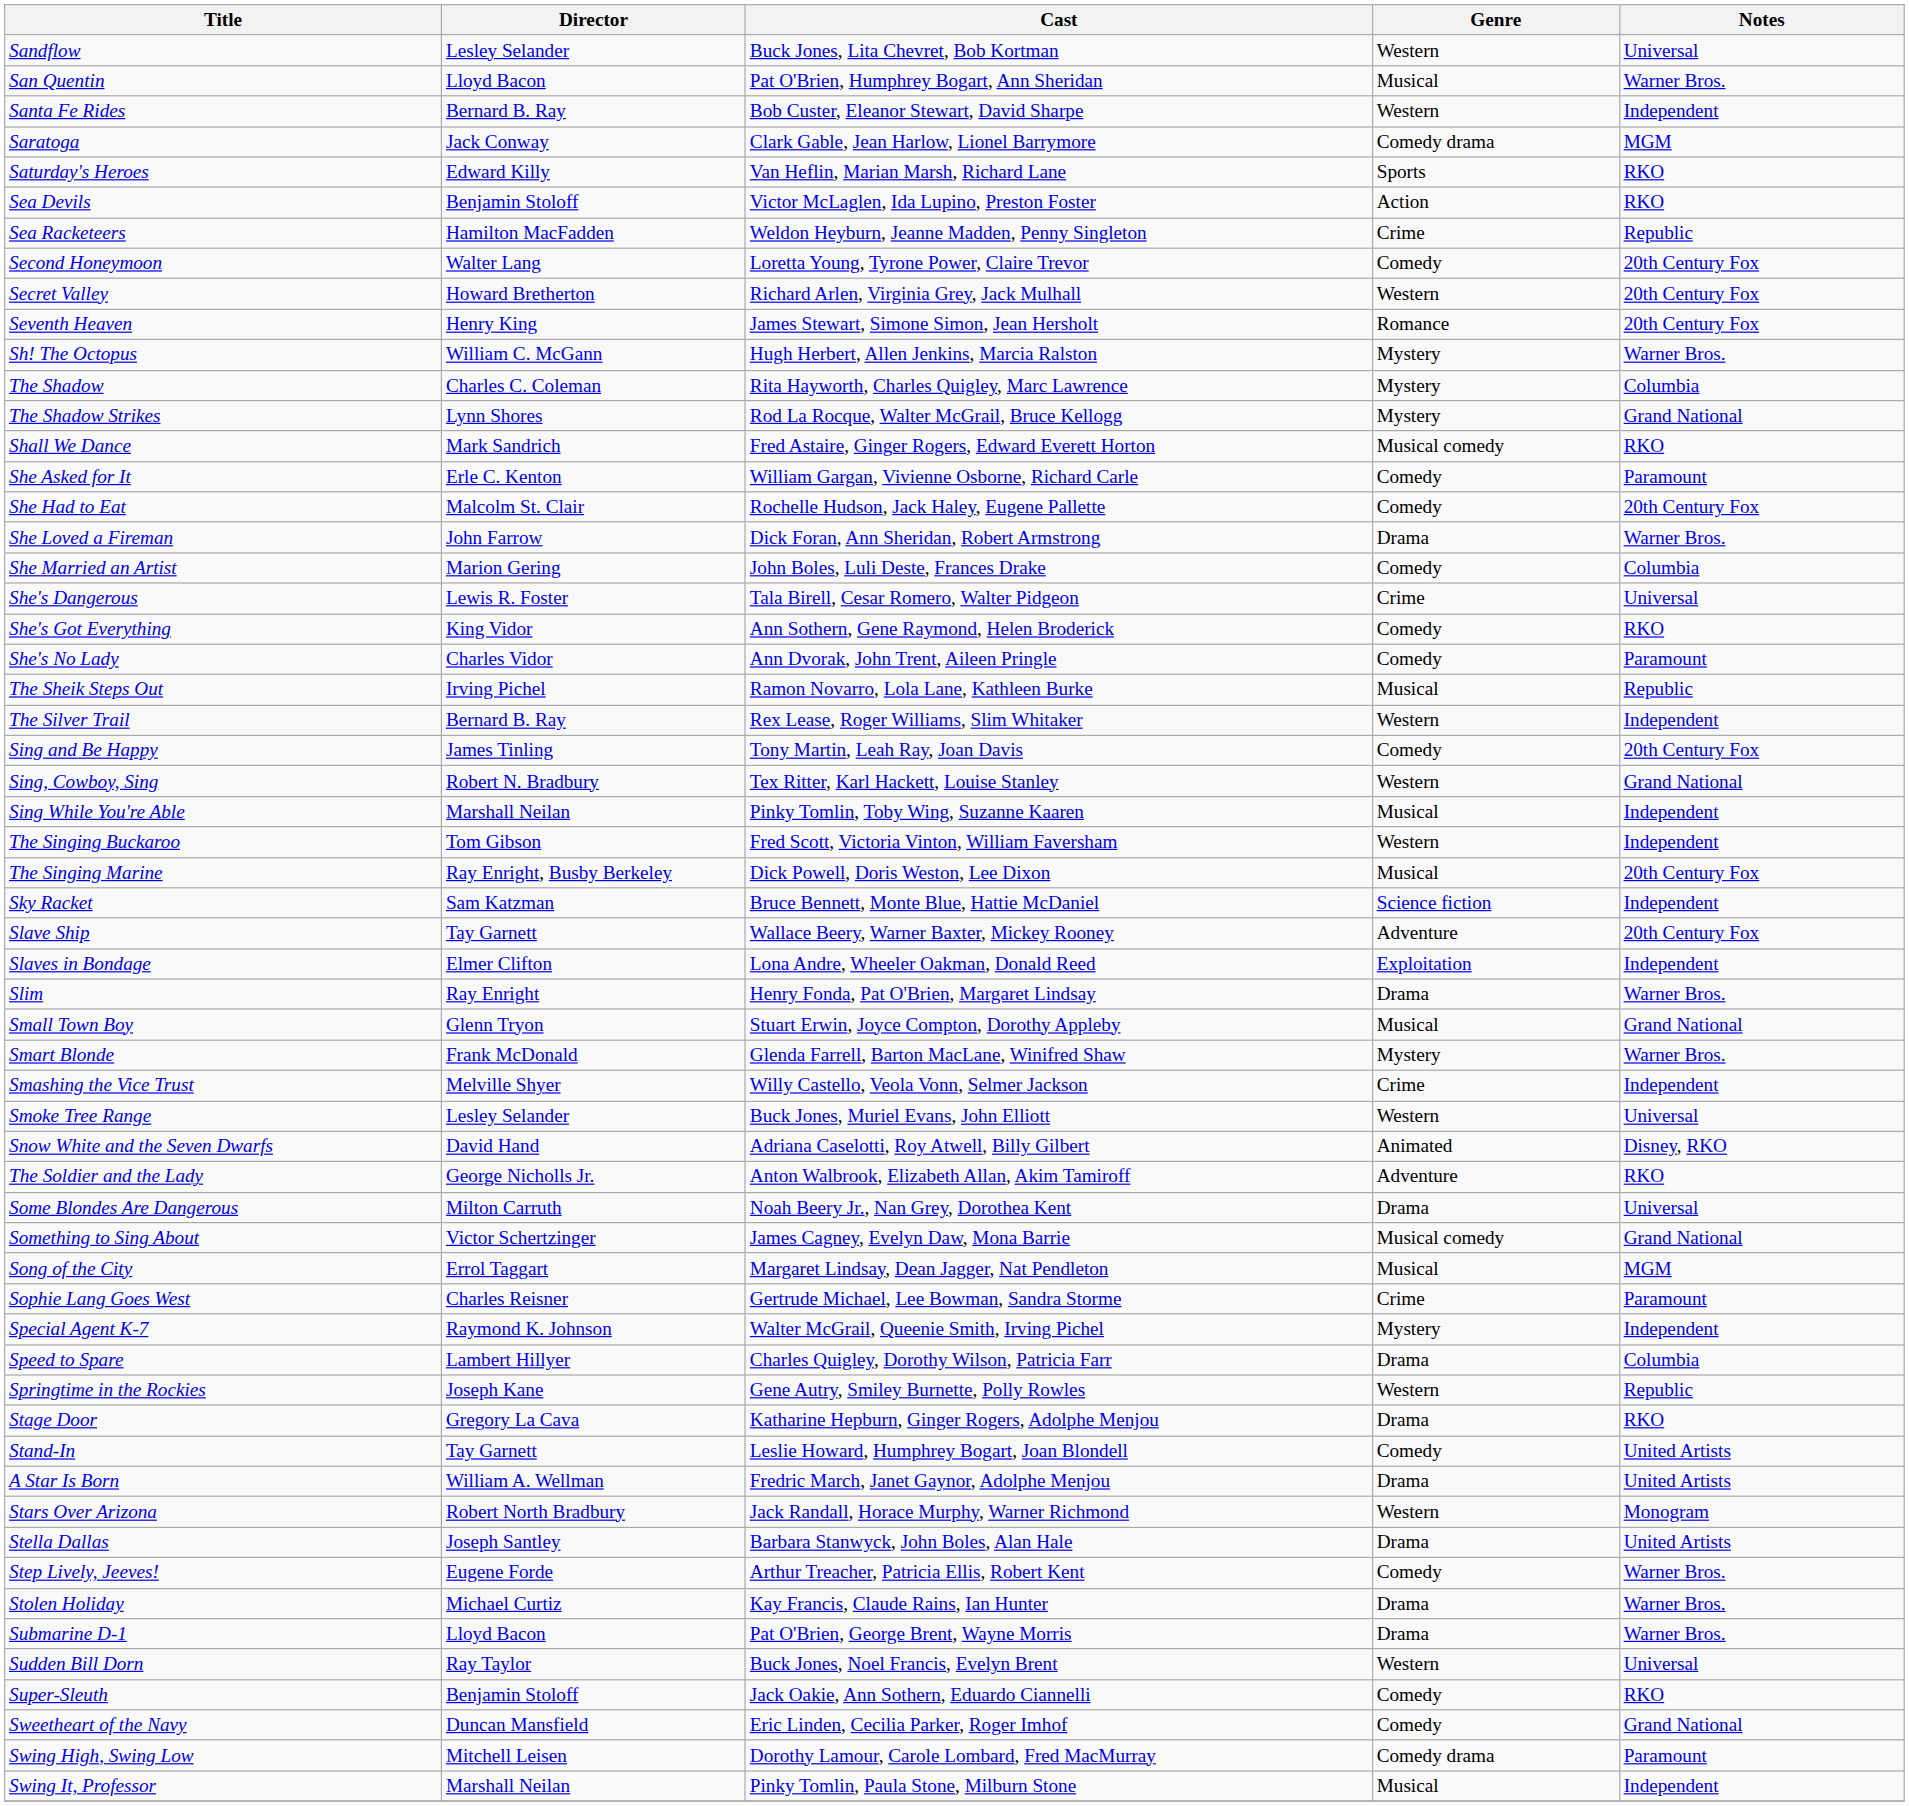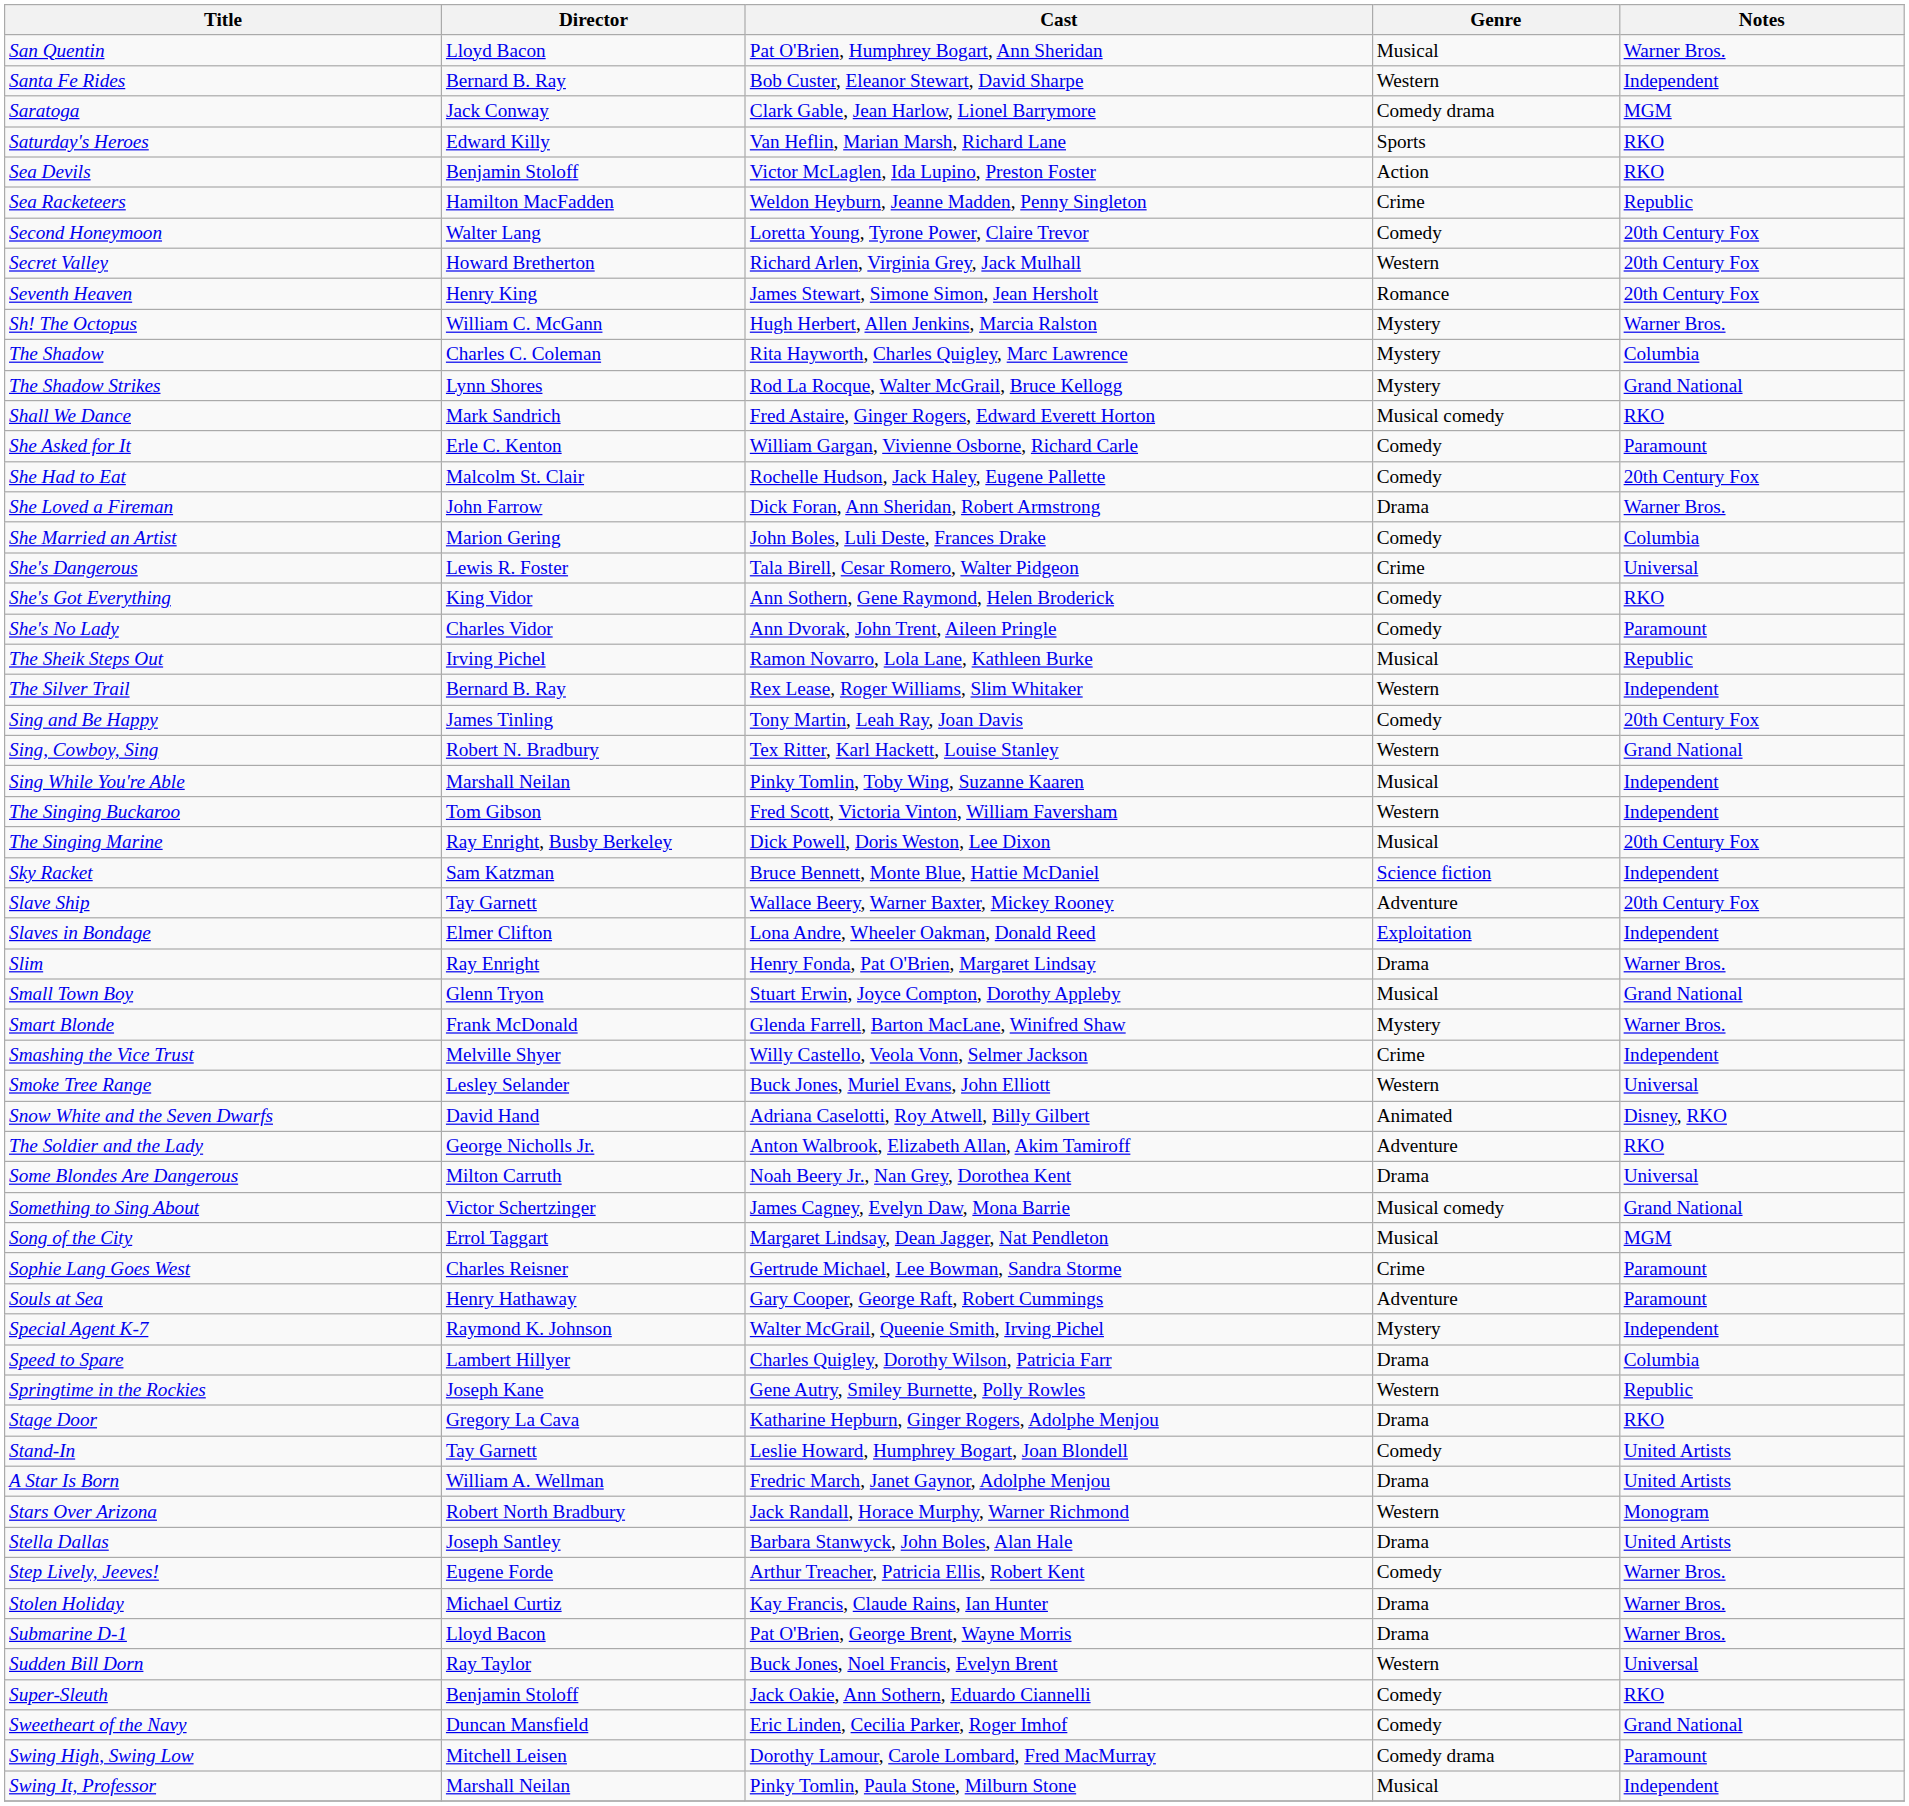- row: Sandflow | Lesley Selander | Buck Jones, Lita Chevret, Bob Kortman | Western | Universal
+ row: Souls at Sea | Henry Hathaway | Gary Cooper, George Raft, Robert Cummings | Adventure | Paramount
